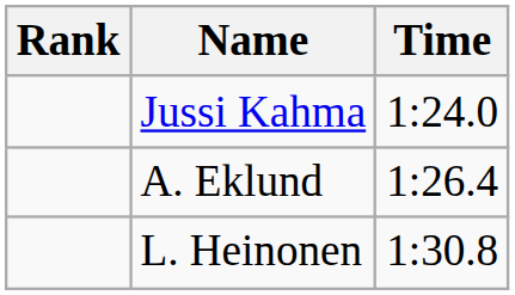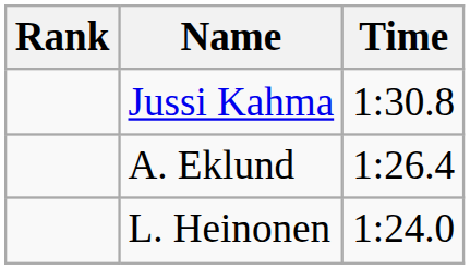Jussi Kahma | Time: 1:24.0 -> 1:30.8
L. Heinonen | Time: 1:30.8 -> 1:24.0
